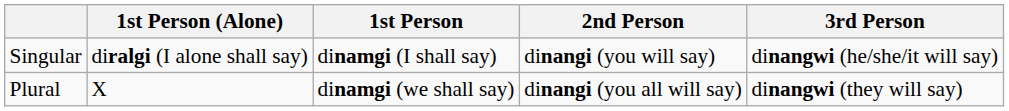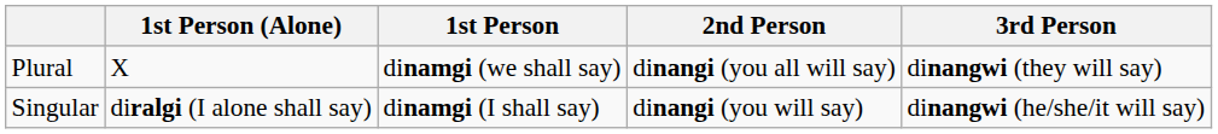rows swapped: Singular <-> Plural
